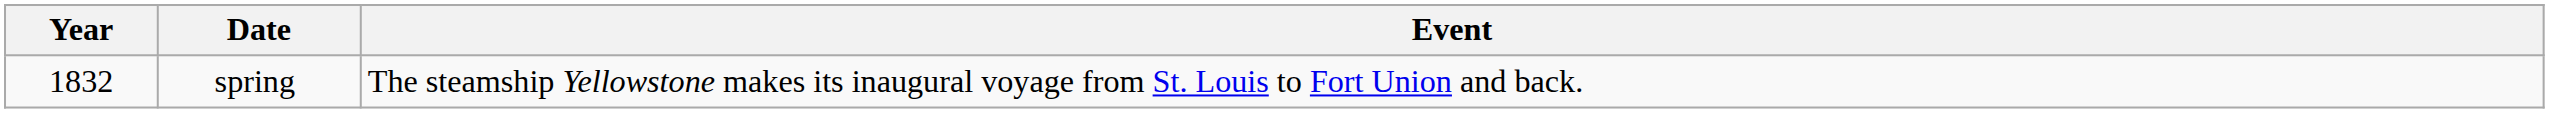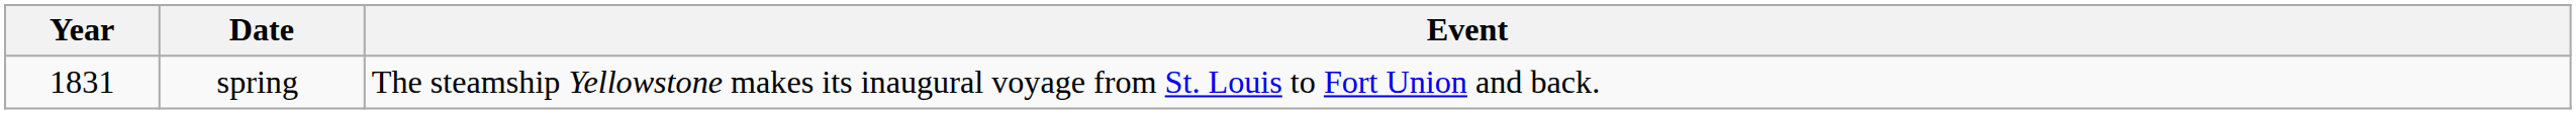spring | Year: 1832 -> 1831
